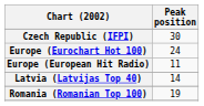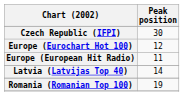Europe (Eurochart Hot 100) | Peak position: 24 -> 12
